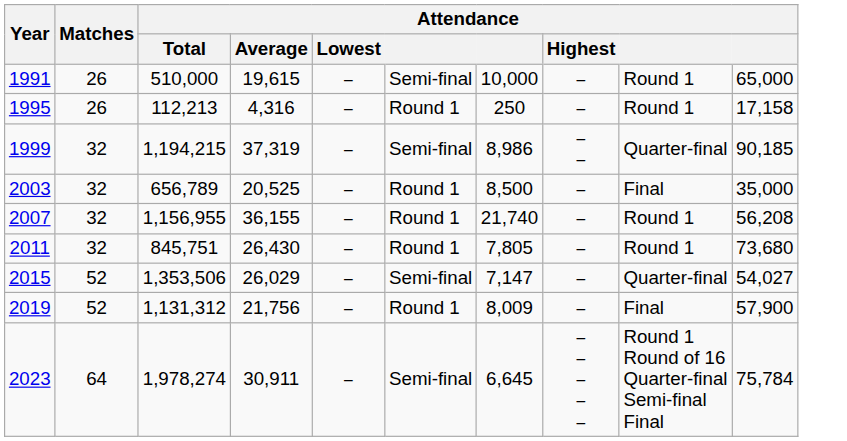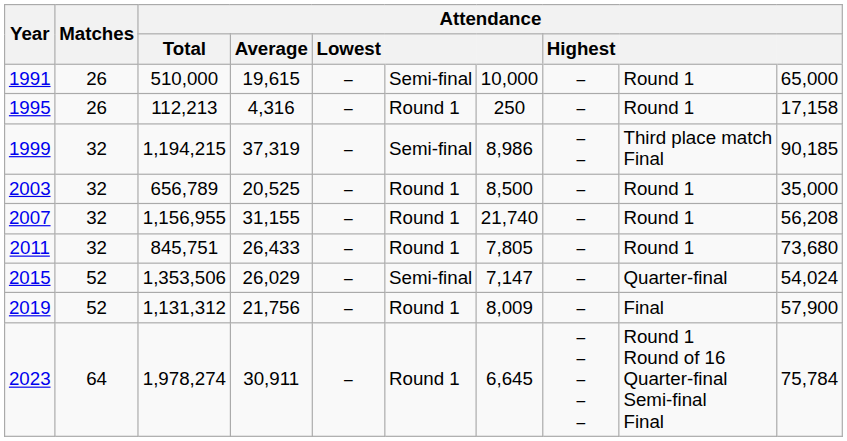1999 | column 9: Quarter-final -> Third place match Final
2003 | column 9: Final -> Round 1
2007 | Attendance / Average: 36,155 -> 31,155
2011 | Attendance / Average: 26,430 -> 26,433
2015 | column 10: 54,027 -> 54,024
2023 | column 6: Semi-final -> Round 1
